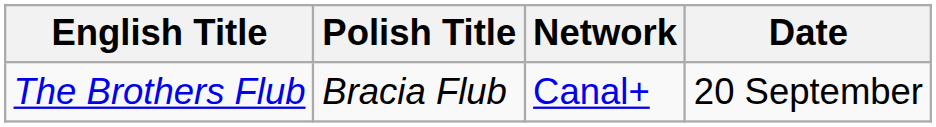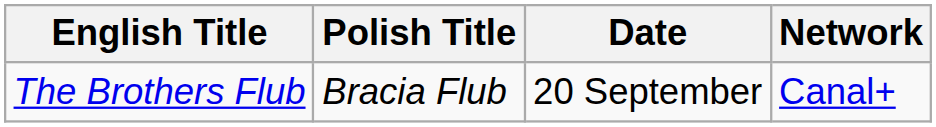columns swapped: Network <-> Date
